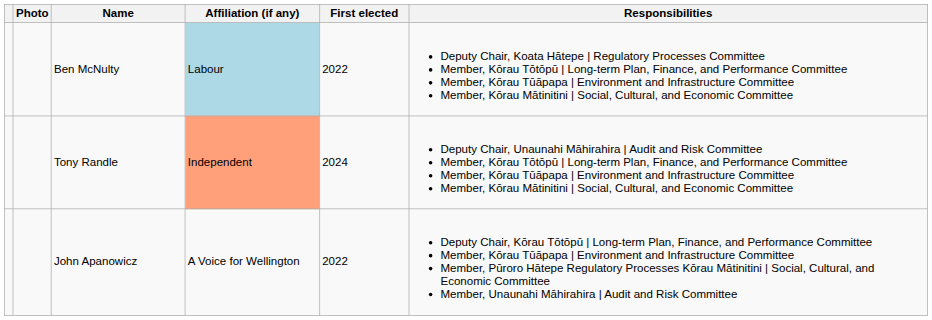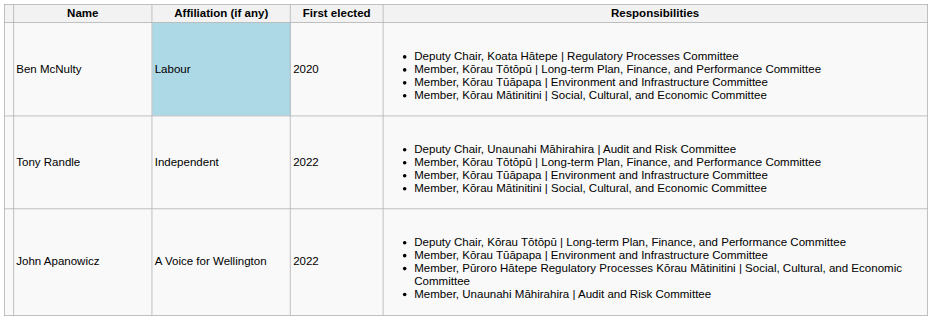- column: Photo
Ben McNulty | First elected: 2022 -> 2020
Tony Randle | Affiliation (if any): lightsalmon background -> no background
Tony Randle | First elected: 2024 -> 2022
